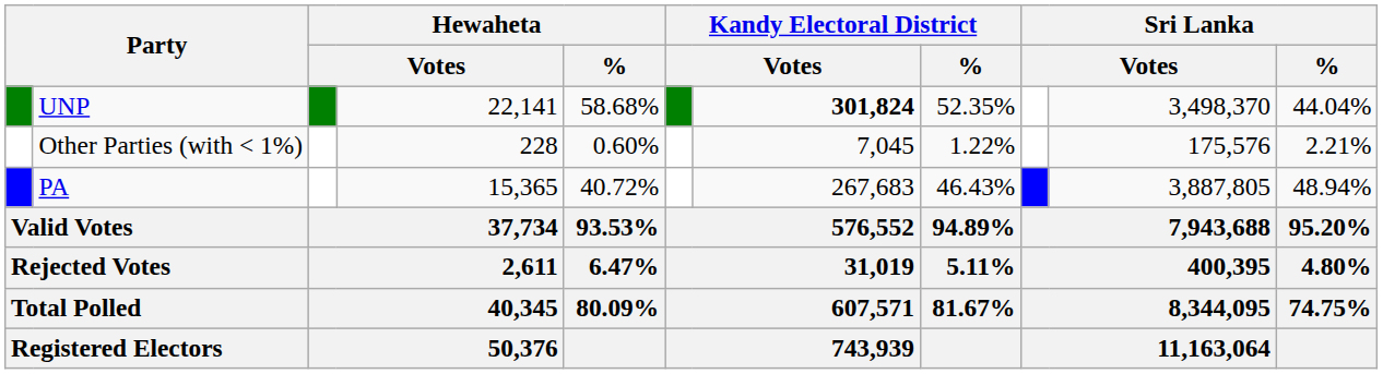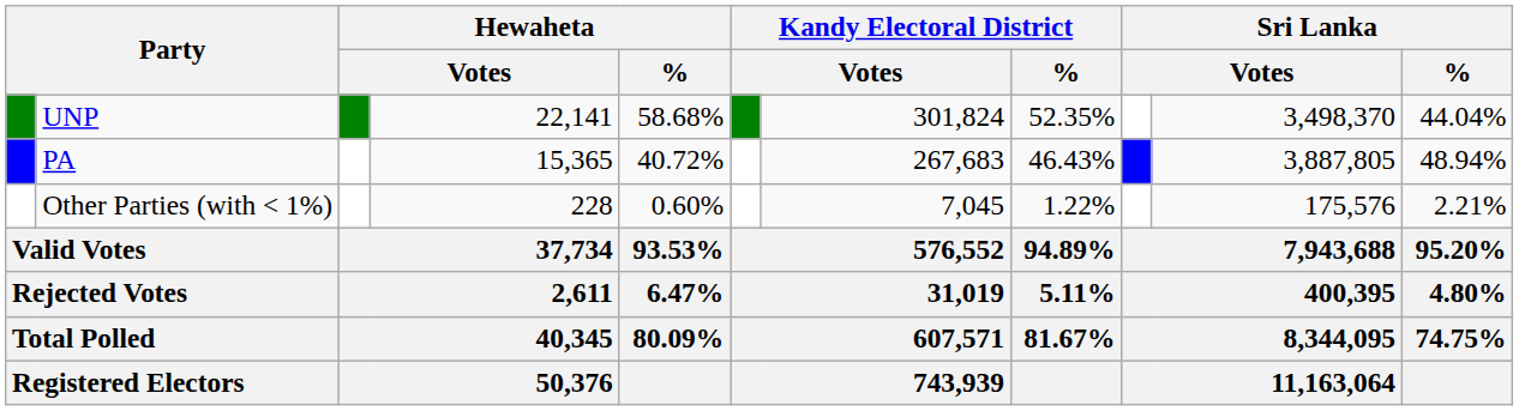UNP | column 7: bold -> normal
rows swapped: PA <-> Other Parties (with < 1%)
